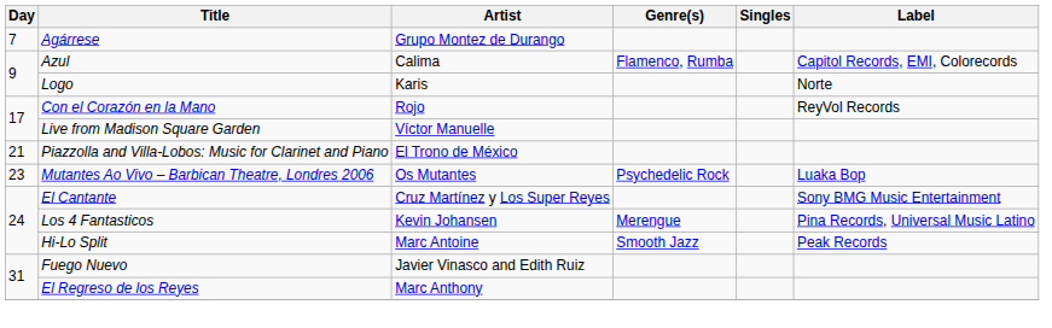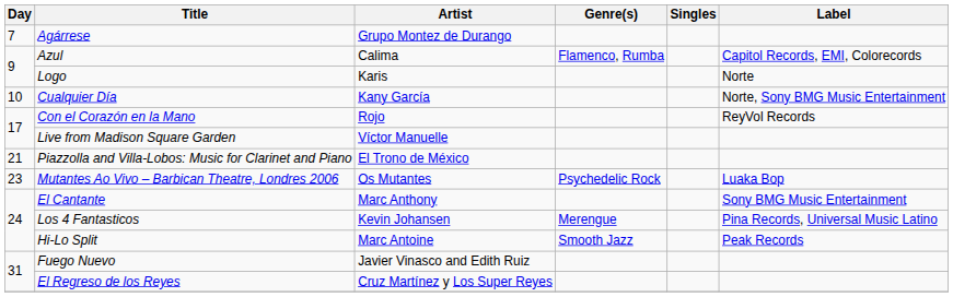+ row: 10 | Cualquier Día | Kany García | Norte, Sony BMG Music Entertainment
El Cantante | Artist: Cruz Martínez y Los Super Reyes -> Marc Anthony
El Regreso de los Reyes | Artist: Marc Anthony -> Cruz Martínez y Los Super Reyes
